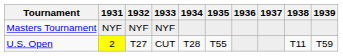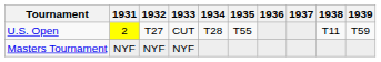rows swapped: Masters Tournament <-> U.S. Open
